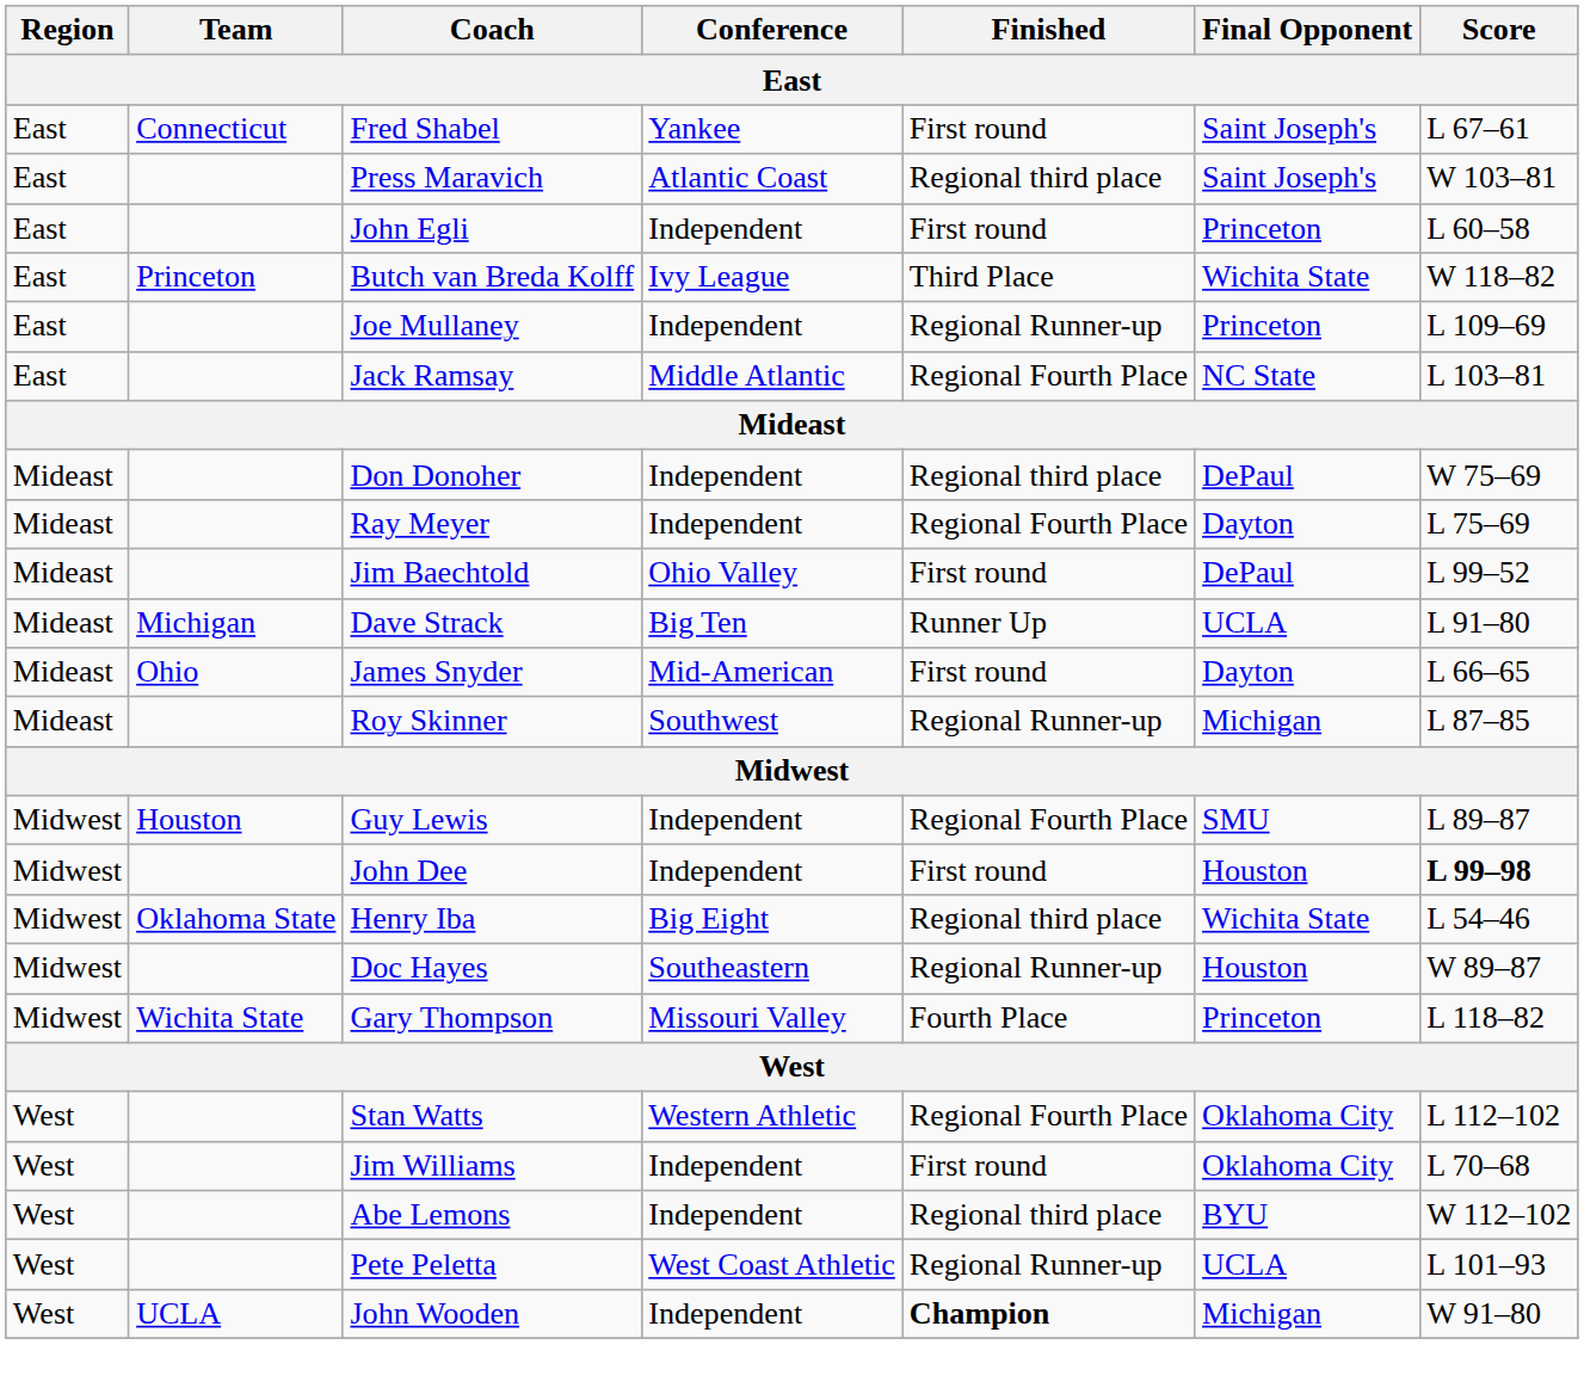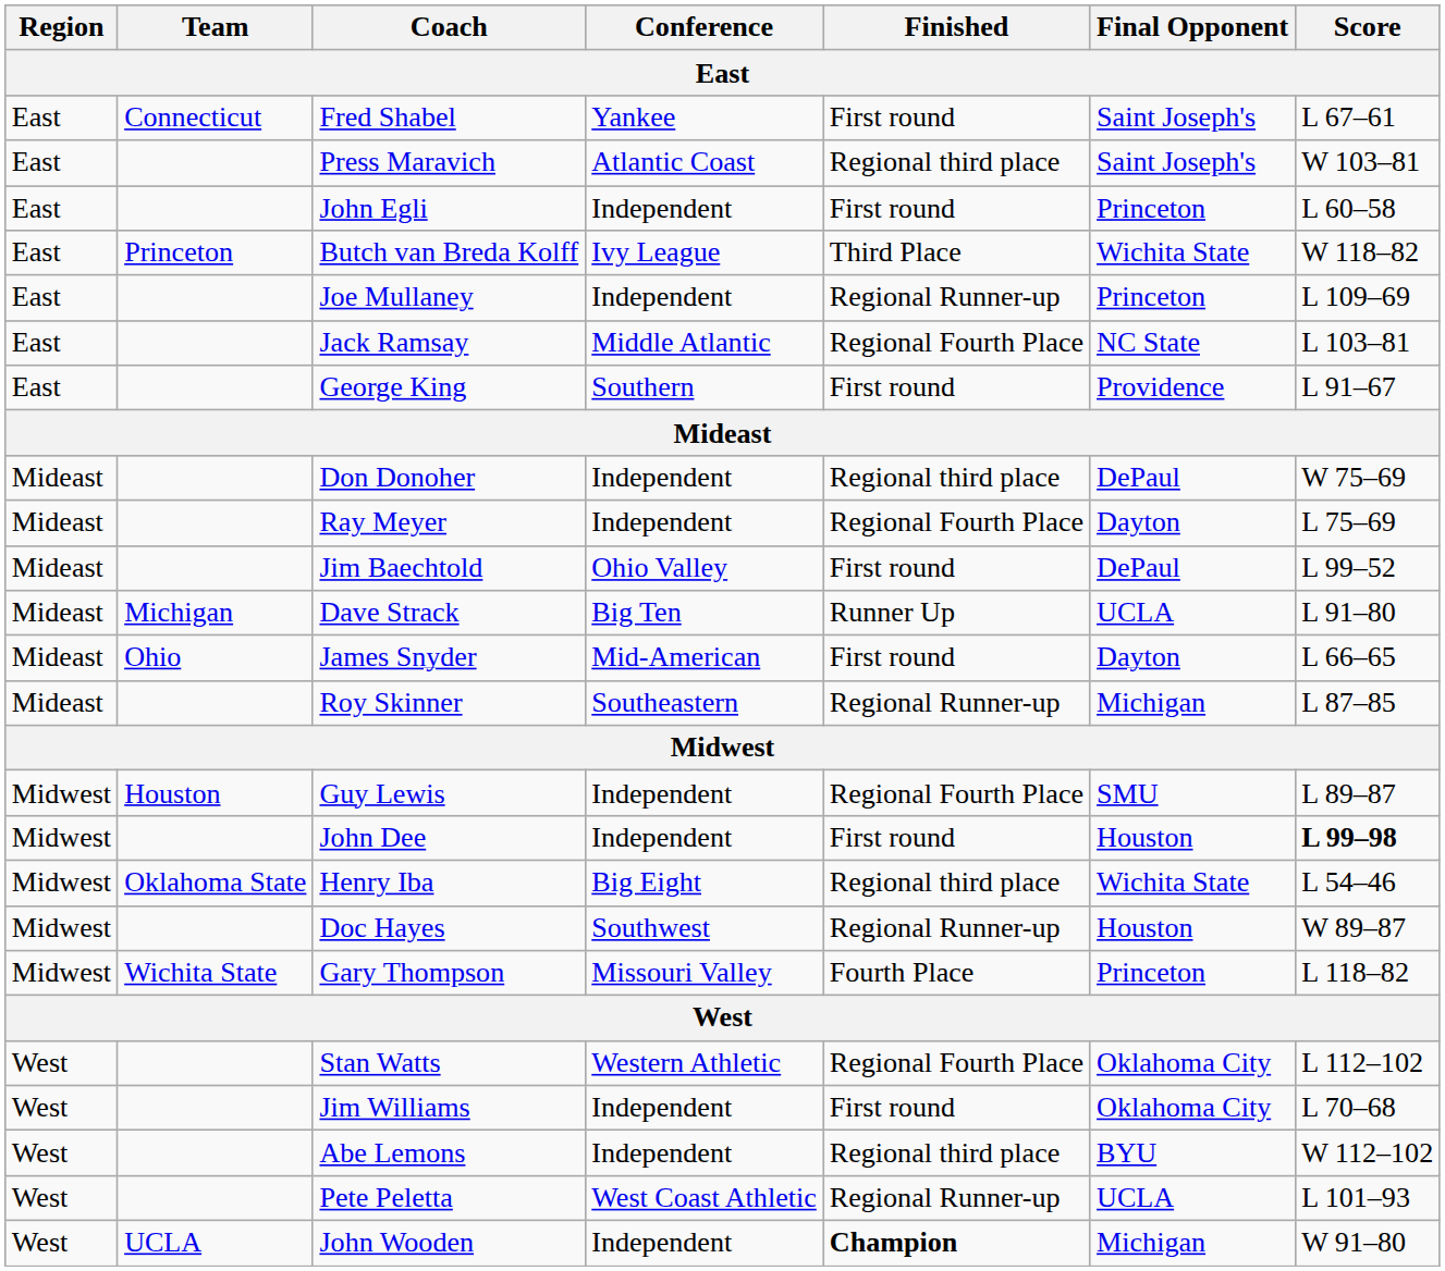+ row: East | George King | Southern | First round | Providence | L 91–67
Roy Skinner | Conference: Southwest -> Southeastern
Doc Hayes | Conference: Southeastern -> Southwest
